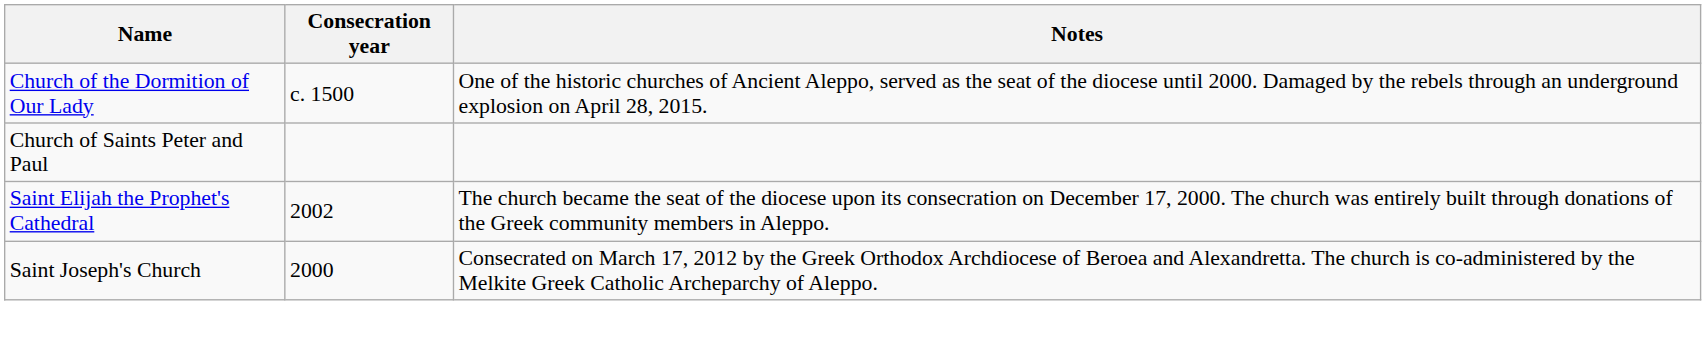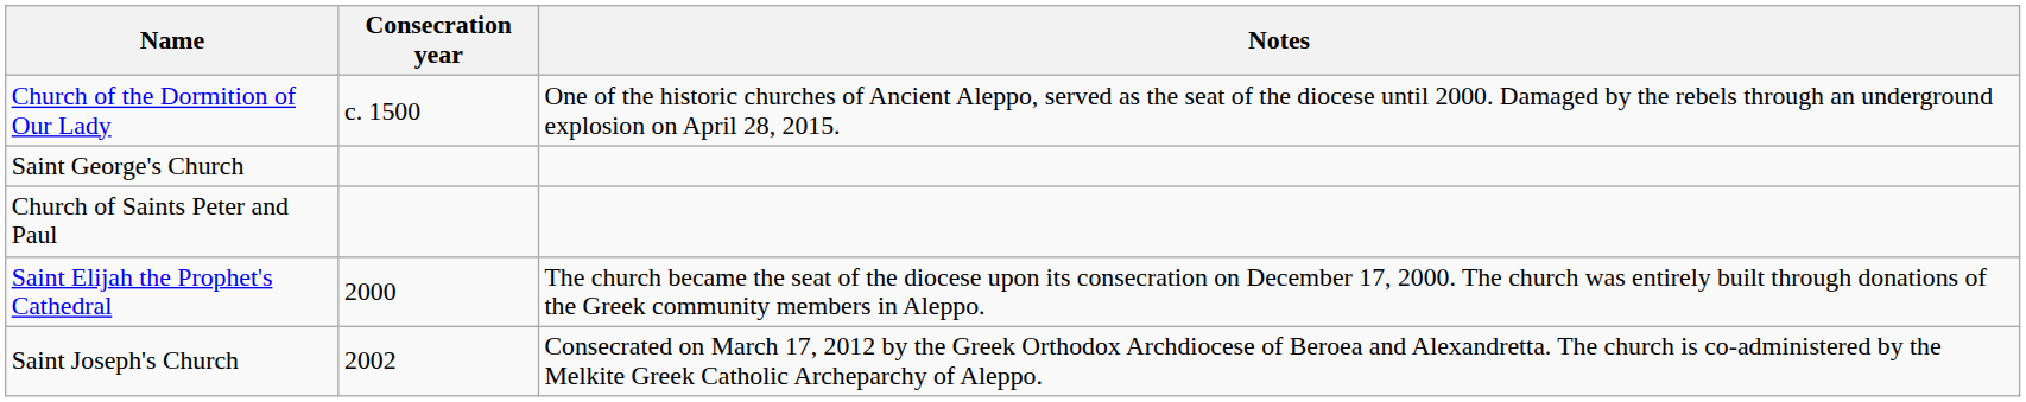+ row: Saint George's Church
Saint Elijah the Prophet's Cathedral | Consecration year: 2002 -> 2000
Saint Joseph's Church | Consecration year: 2000 -> 2002
